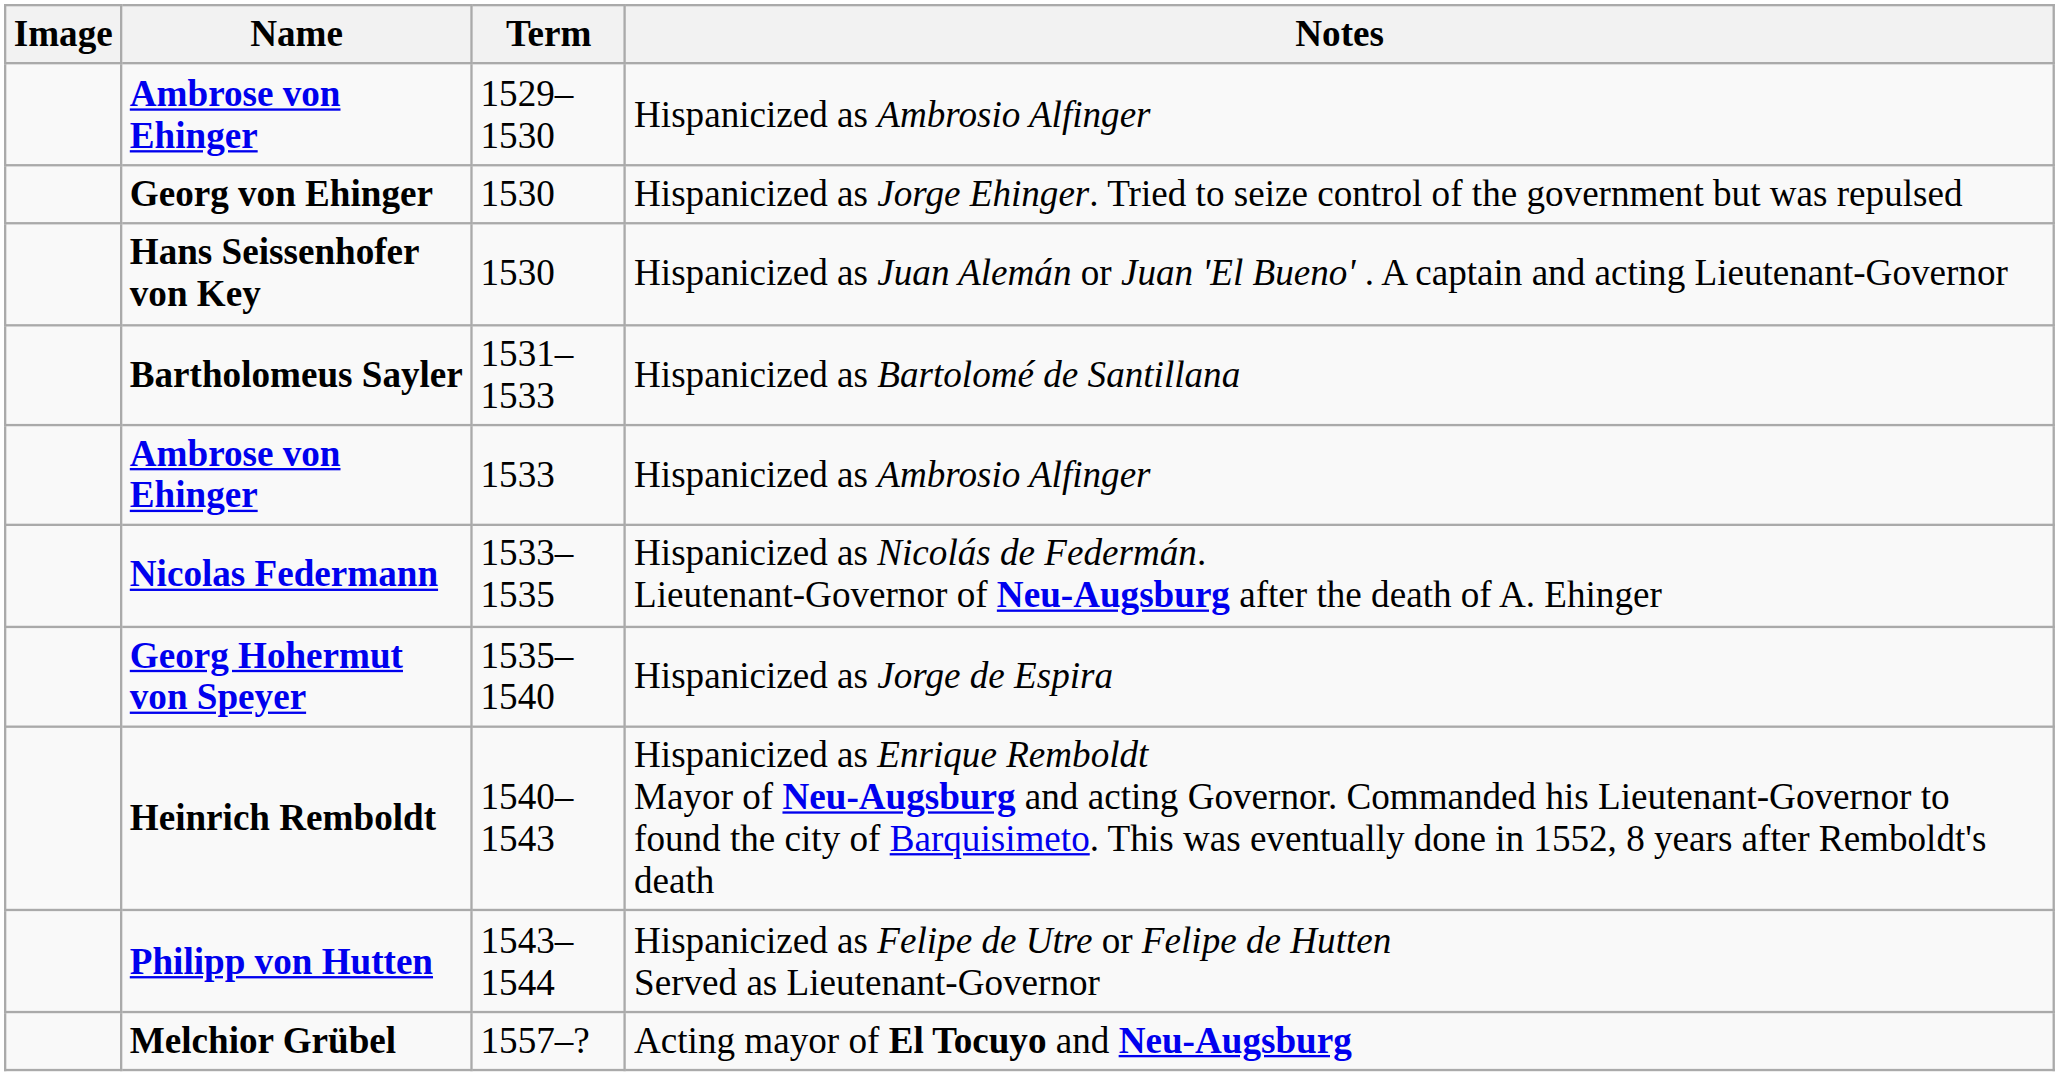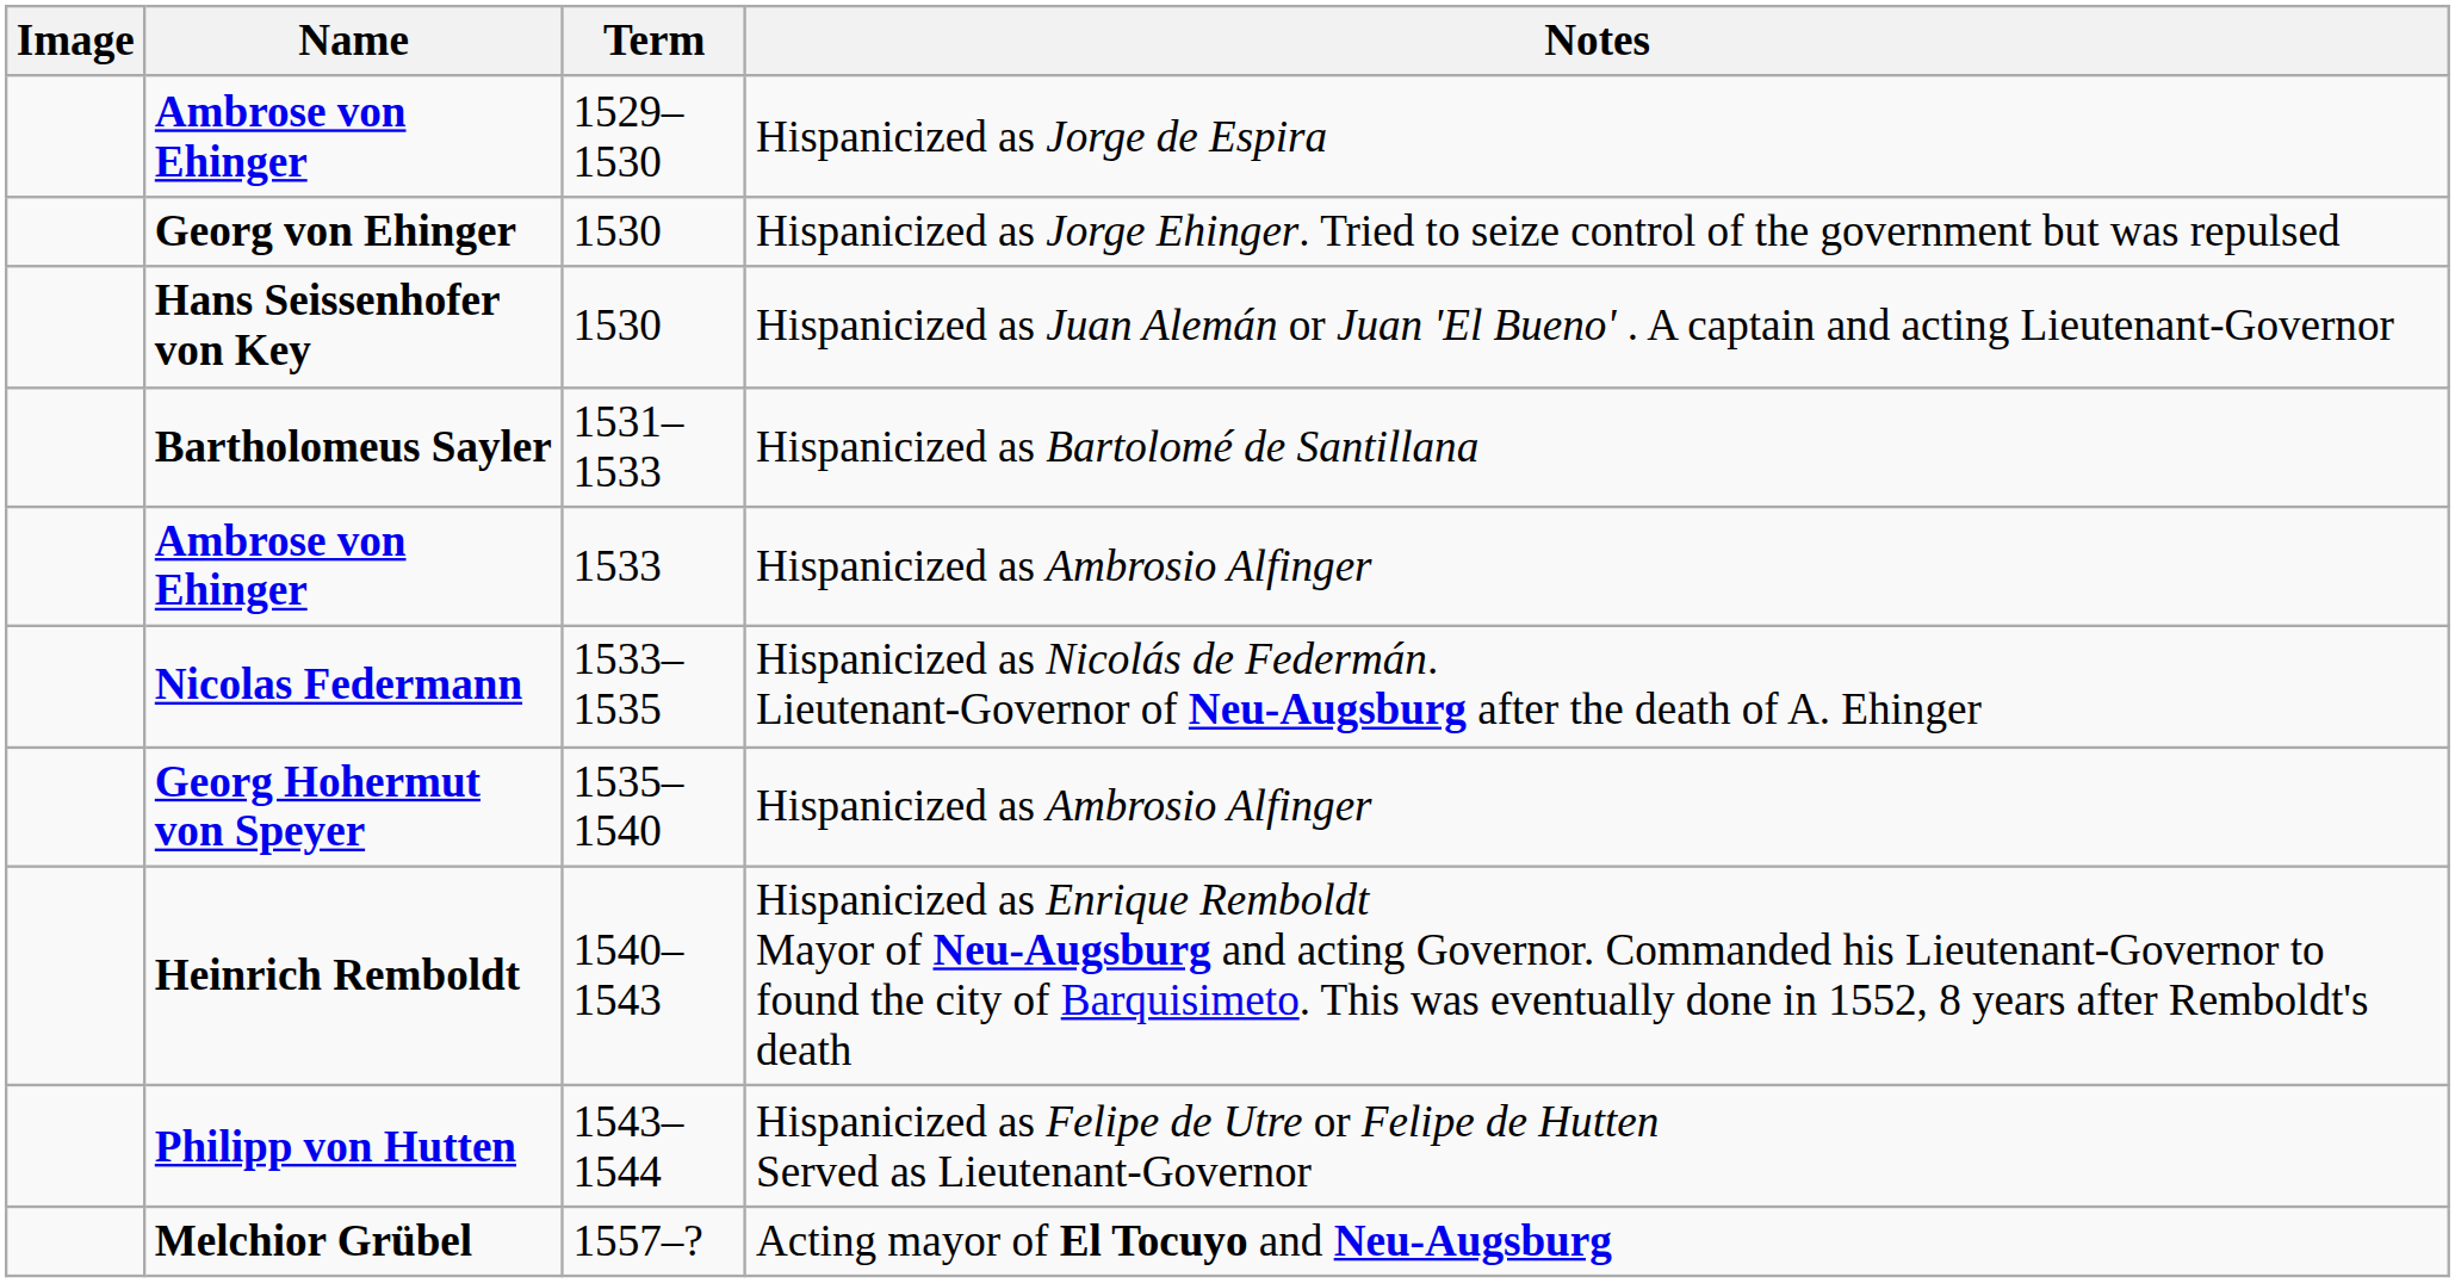Ambrose von Ehinger / 1529–1530 | Notes: Hispanicized as Ambrosio Alfinger -> Hispanicized as Jorge de Espira
Georg Hohermut von Speyer | Notes: Hispanicized as Jorge de Espira -> Hispanicized as Ambrosio Alfinger
